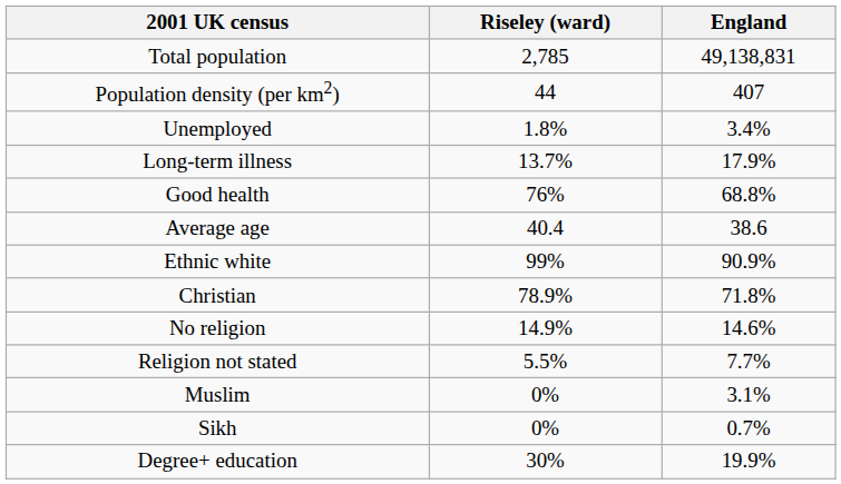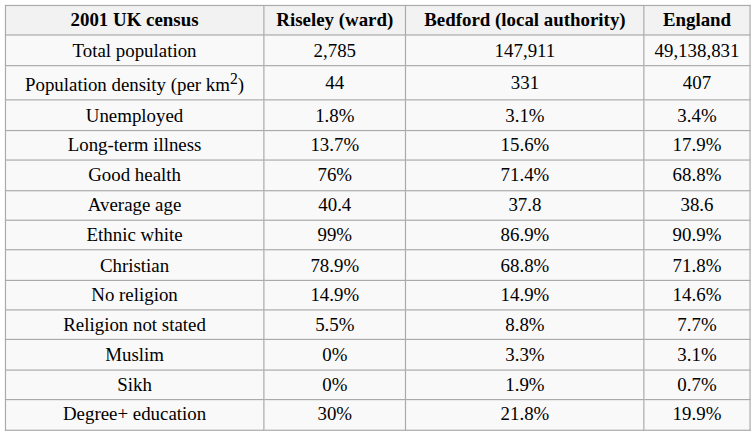+ column: Bedford (local authority) | 147,911 | 331 | 3.1% | 15.6% | 71.4% | 37.8 | 86.9% | 68.8% | 14.9% | 8.8% | 3.3% | 1.9% | 21.8%
